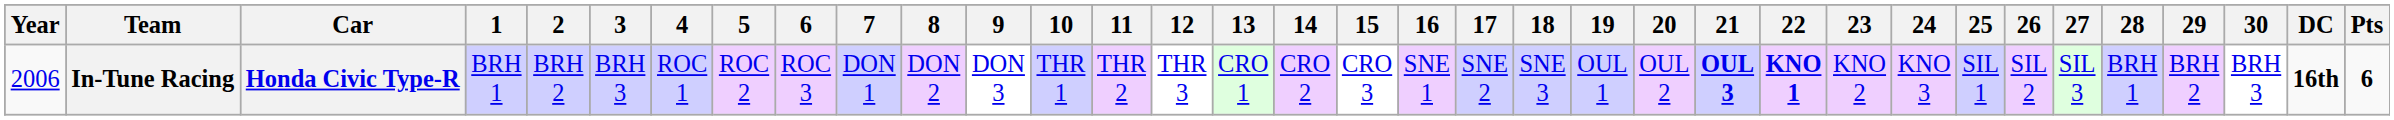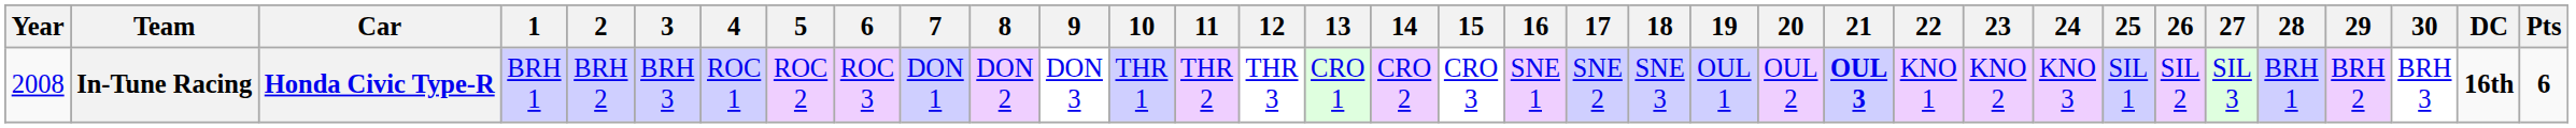In-Tune Racing | Year: 2006 -> 2008
In-Tune Racing | 22: bold -> normal
